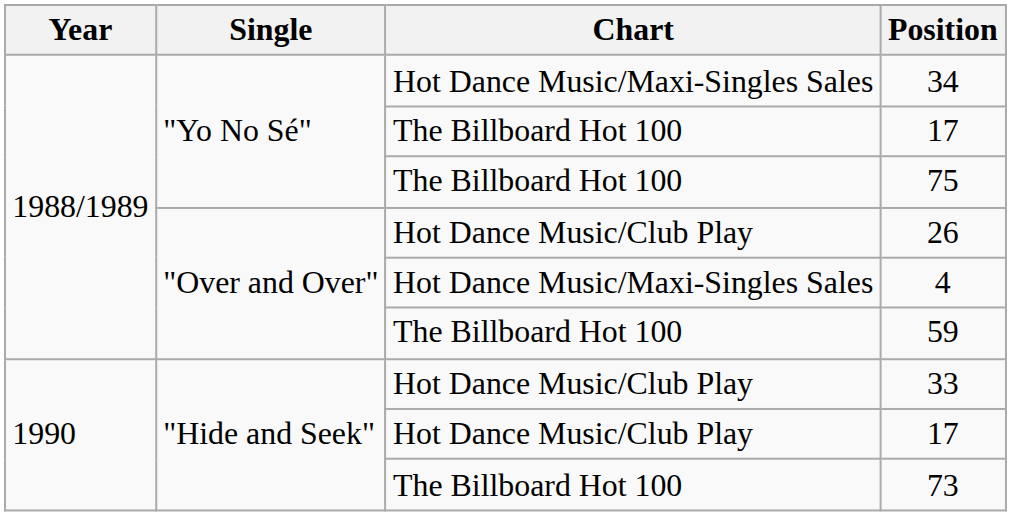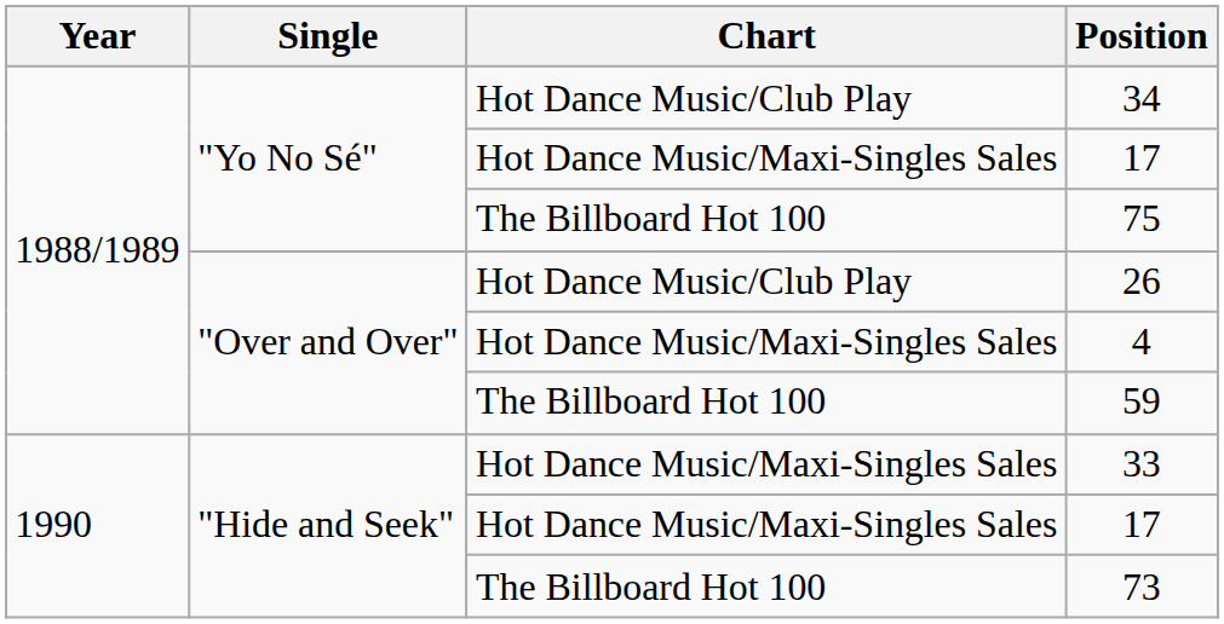34 | Chart: Hot Dance Music/Maxi-Singles Sales -> Hot Dance Music/Club Play
"Yo No Sé" / 17 | Chart: The Billboard Hot 100 -> Hot Dance Music/Maxi-Singles Sales
33 | Chart: Hot Dance Music/Club Play -> Hot Dance Music/Maxi-Singles Sales
"Hide and Seek" / 17 | Chart: Hot Dance Music/Club Play -> Hot Dance Music/Maxi-Singles Sales
